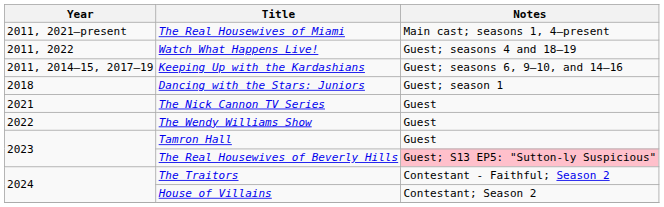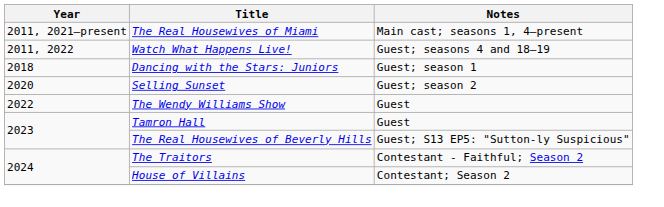- row: 2011, 2014–15, 2017–19 | Keeping Up with the Kardashians | Guest; seasons 6, 9–10, and 14–16
+ row: 2020 | Selling Sunset | Guest; season 2
- row: 2021 | The Nick Cannon TV Series | Guest
The Real Housewives of Beverly Hills | Notes: pink background -> no background
